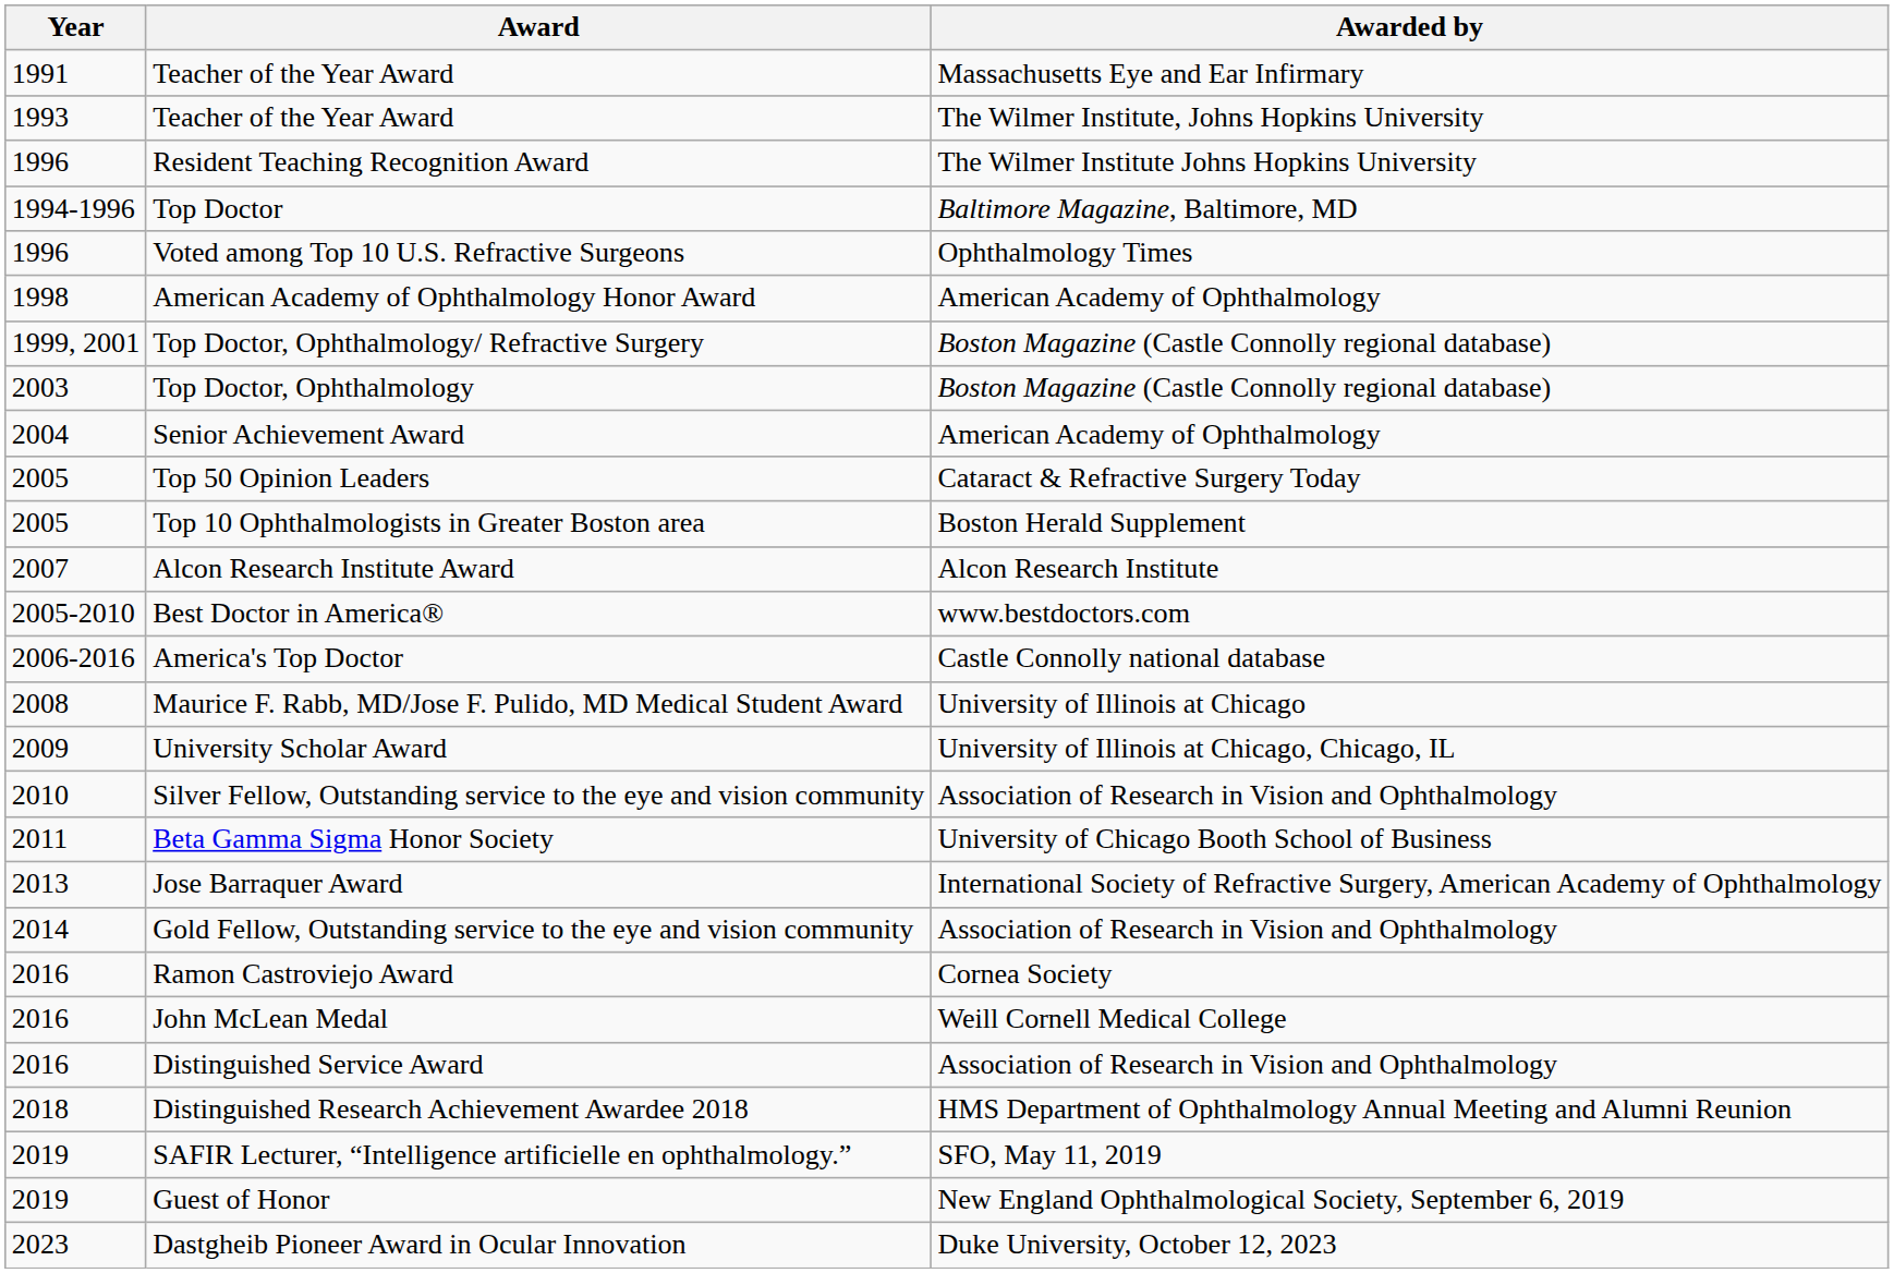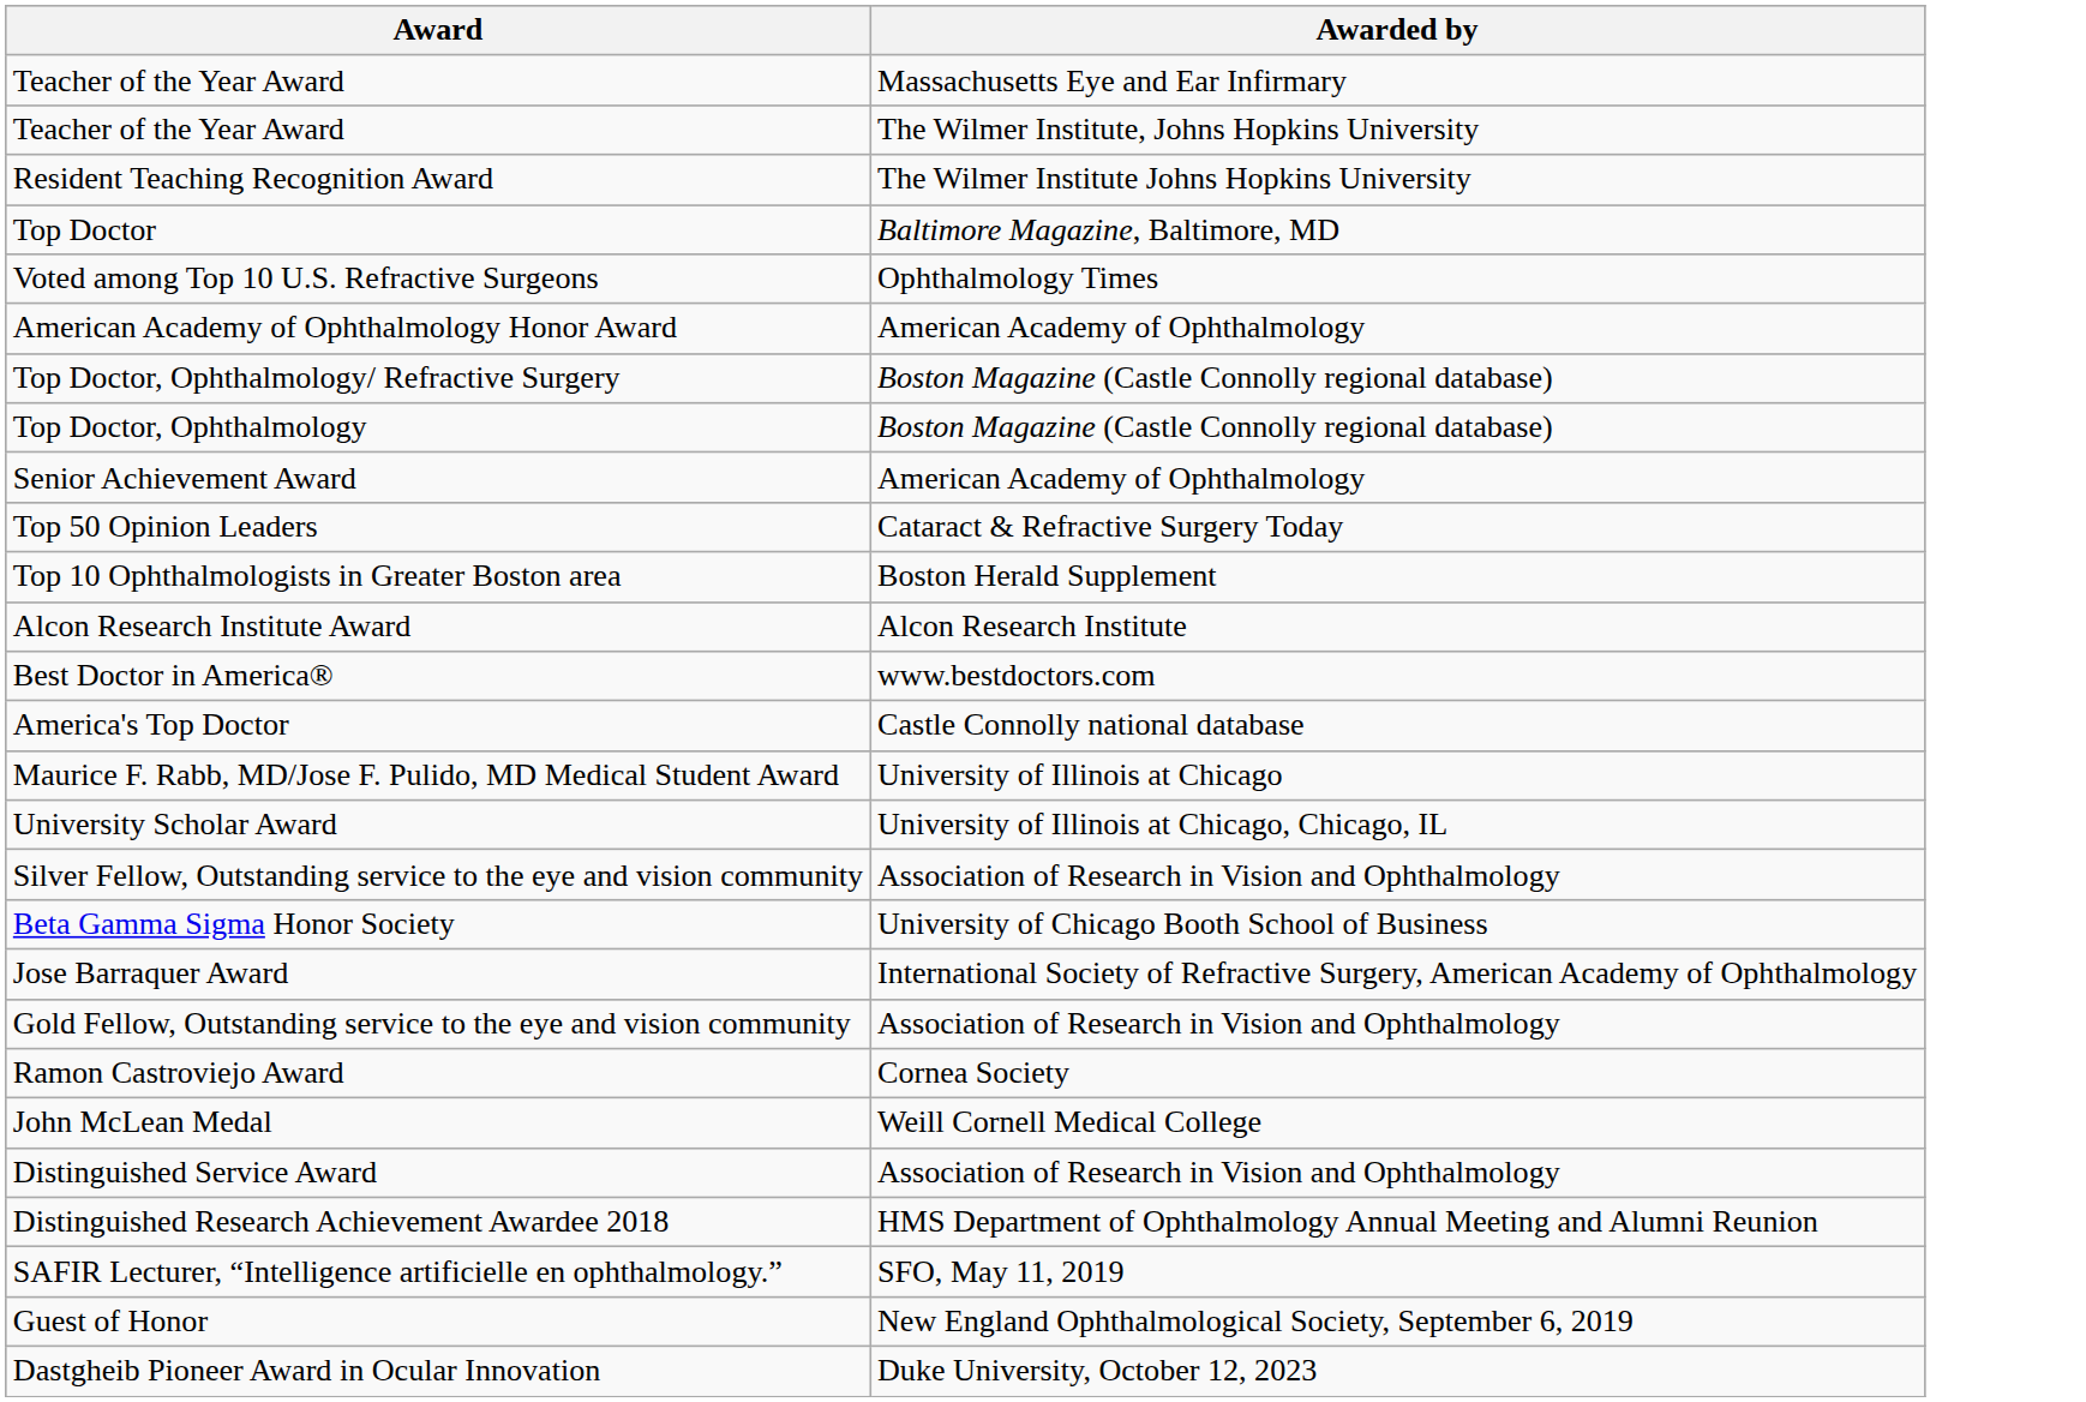- column: Year | 1991 | 1993 | 1996 | 1994-1996 | 1996 | 1998 | 1999, 2001 | 2003 | 2004 | 2005 | 2005 | 2007 | 2005-2010 | 2006-2016 | 2008 | 2009 | 2010 | 2011 | 2013 | 2014 | 2016 | 2016 | 2016 | 2018 | 2019 | 2019 | 2023
